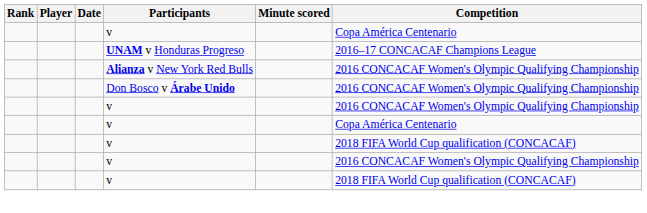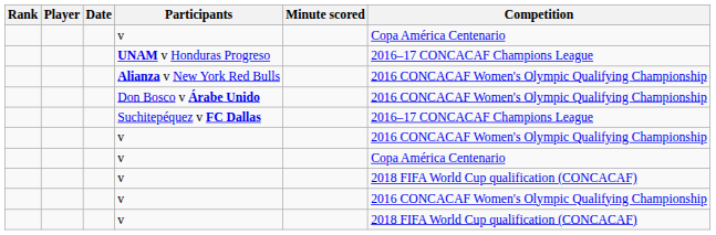+ row: Suchitepéquez v FC Dallas | 2016–17 CONCACAF Champions League
